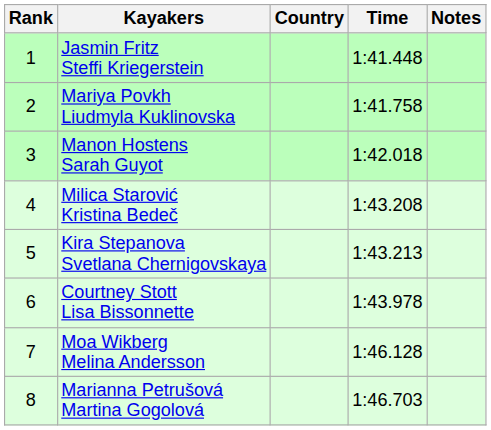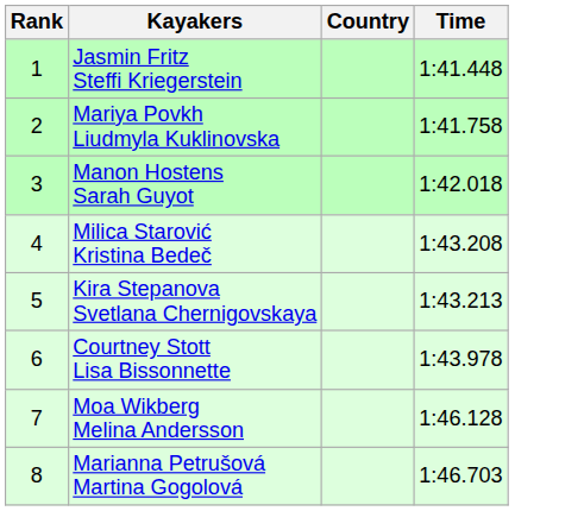- column: Notes
